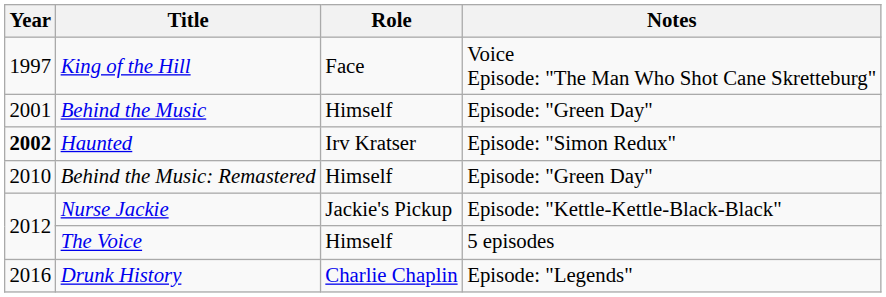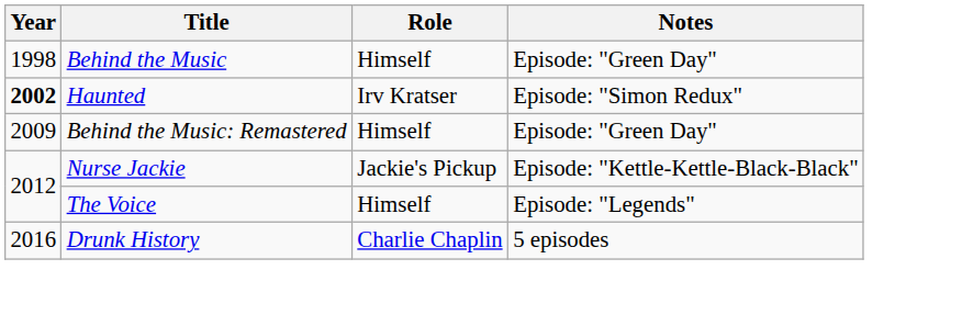- row: 1997 | King of the Hill | Face | Voice Episode: "The Man Who Shot Cane Skretteburg"
Behind the Music | Year: 2001 -> 1998
Behind the Music: Remastered | Year: 2010 -> 2009
The Voice | Notes: 5 episodes -> Episode: "Legends"
Drunk History | Notes: Episode: "Legends" -> 5 episodes
